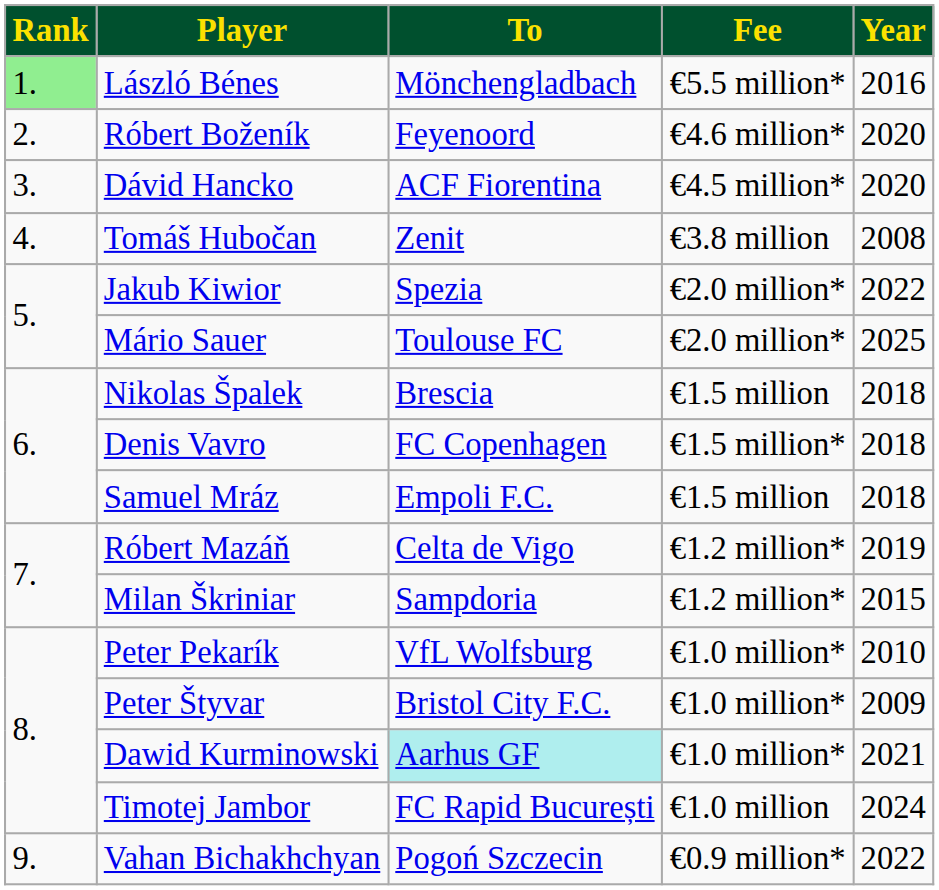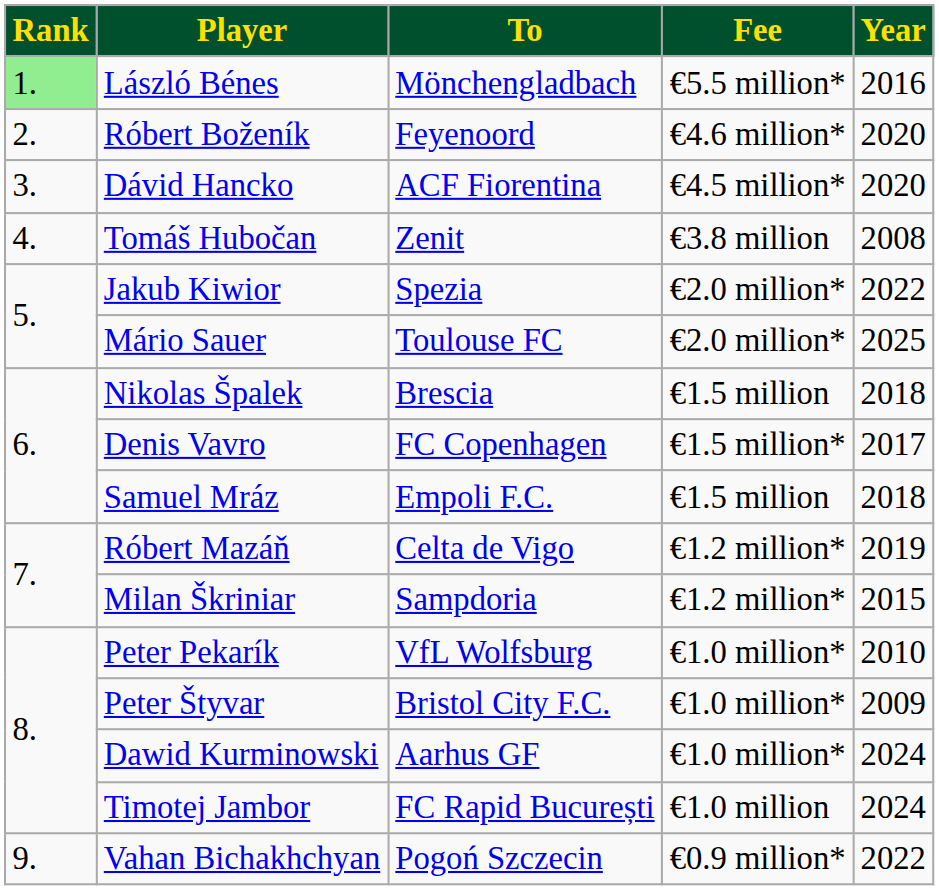Denis Vavro | Year: 2018 -> 2017
Dawid Kurminowski | To: paleturquoise background -> no background
Dawid Kurminowski | Year: 2021 -> 2024
